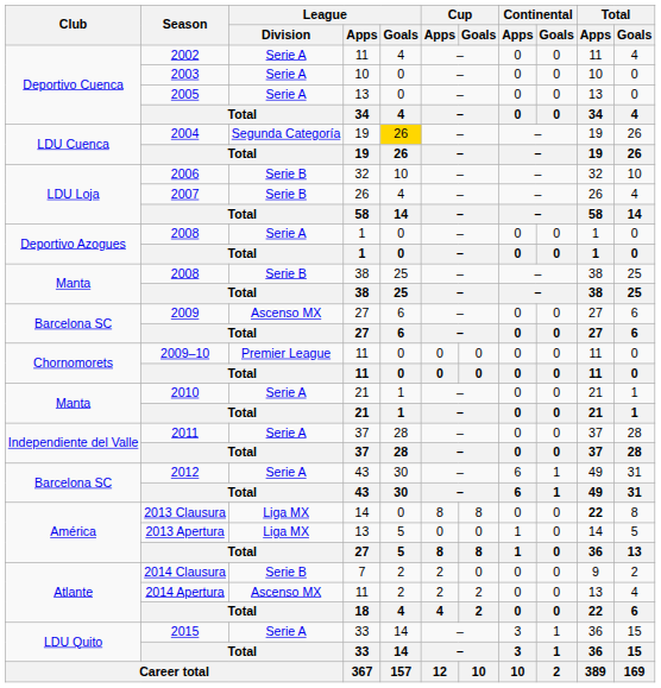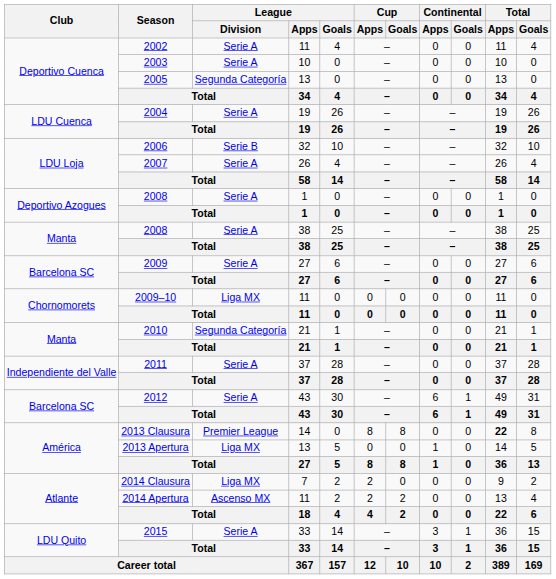2005 | League / Division: Serie A -> Segunda Categoría
2004 | League / Division: Segunda Categoría -> Serie A
2004 | League / Goals: gold background -> no background
2007 | League / Division: Serie B -> Serie A
2008 / 38 | League / Division: Serie B -> Serie A
2009 | League / Division: Ascenso MX -> Serie A
2009–10 | League / Division: Premier League -> Liga MX
2010 | League / Division: Serie A -> Segunda Categoría
2013 Clausura | League / Division: Liga MX -> Premier League
2014 Clausura | League / Division: Serie B -> Liga MX
